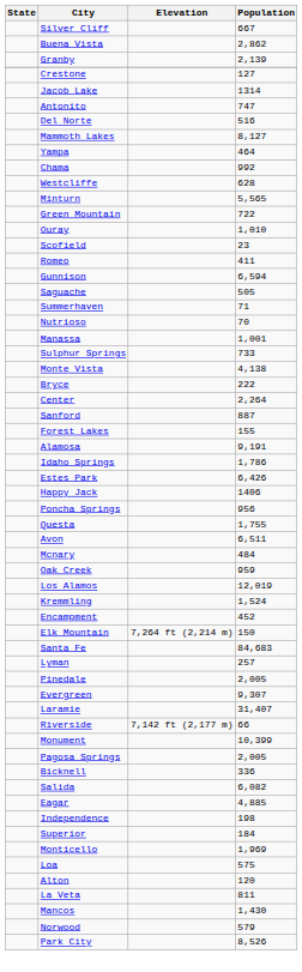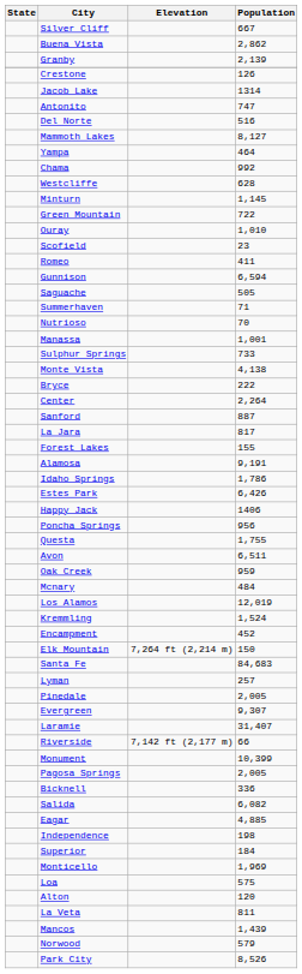Crestone | Population: 127 -> 126
Minturn | Population: 5,565 -> 1,145
+ row: La Jara | 817
rows swapped: Oak Creek <-> Mcnary
Mancos | Population: 1,430 -> 1,439
